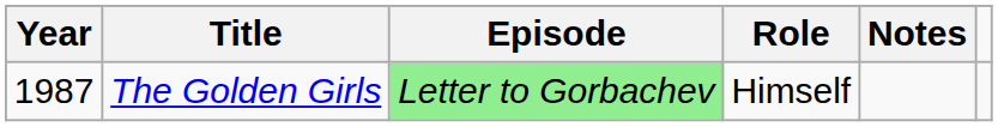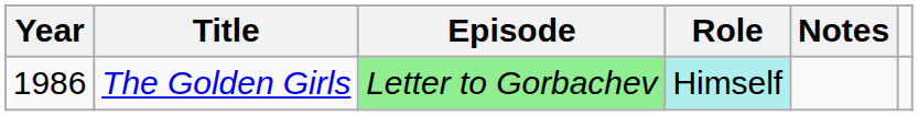The Golden Girls | Year: 1987 -> 1986
The Golden Girls | Role: no background -> paleturquoise background
